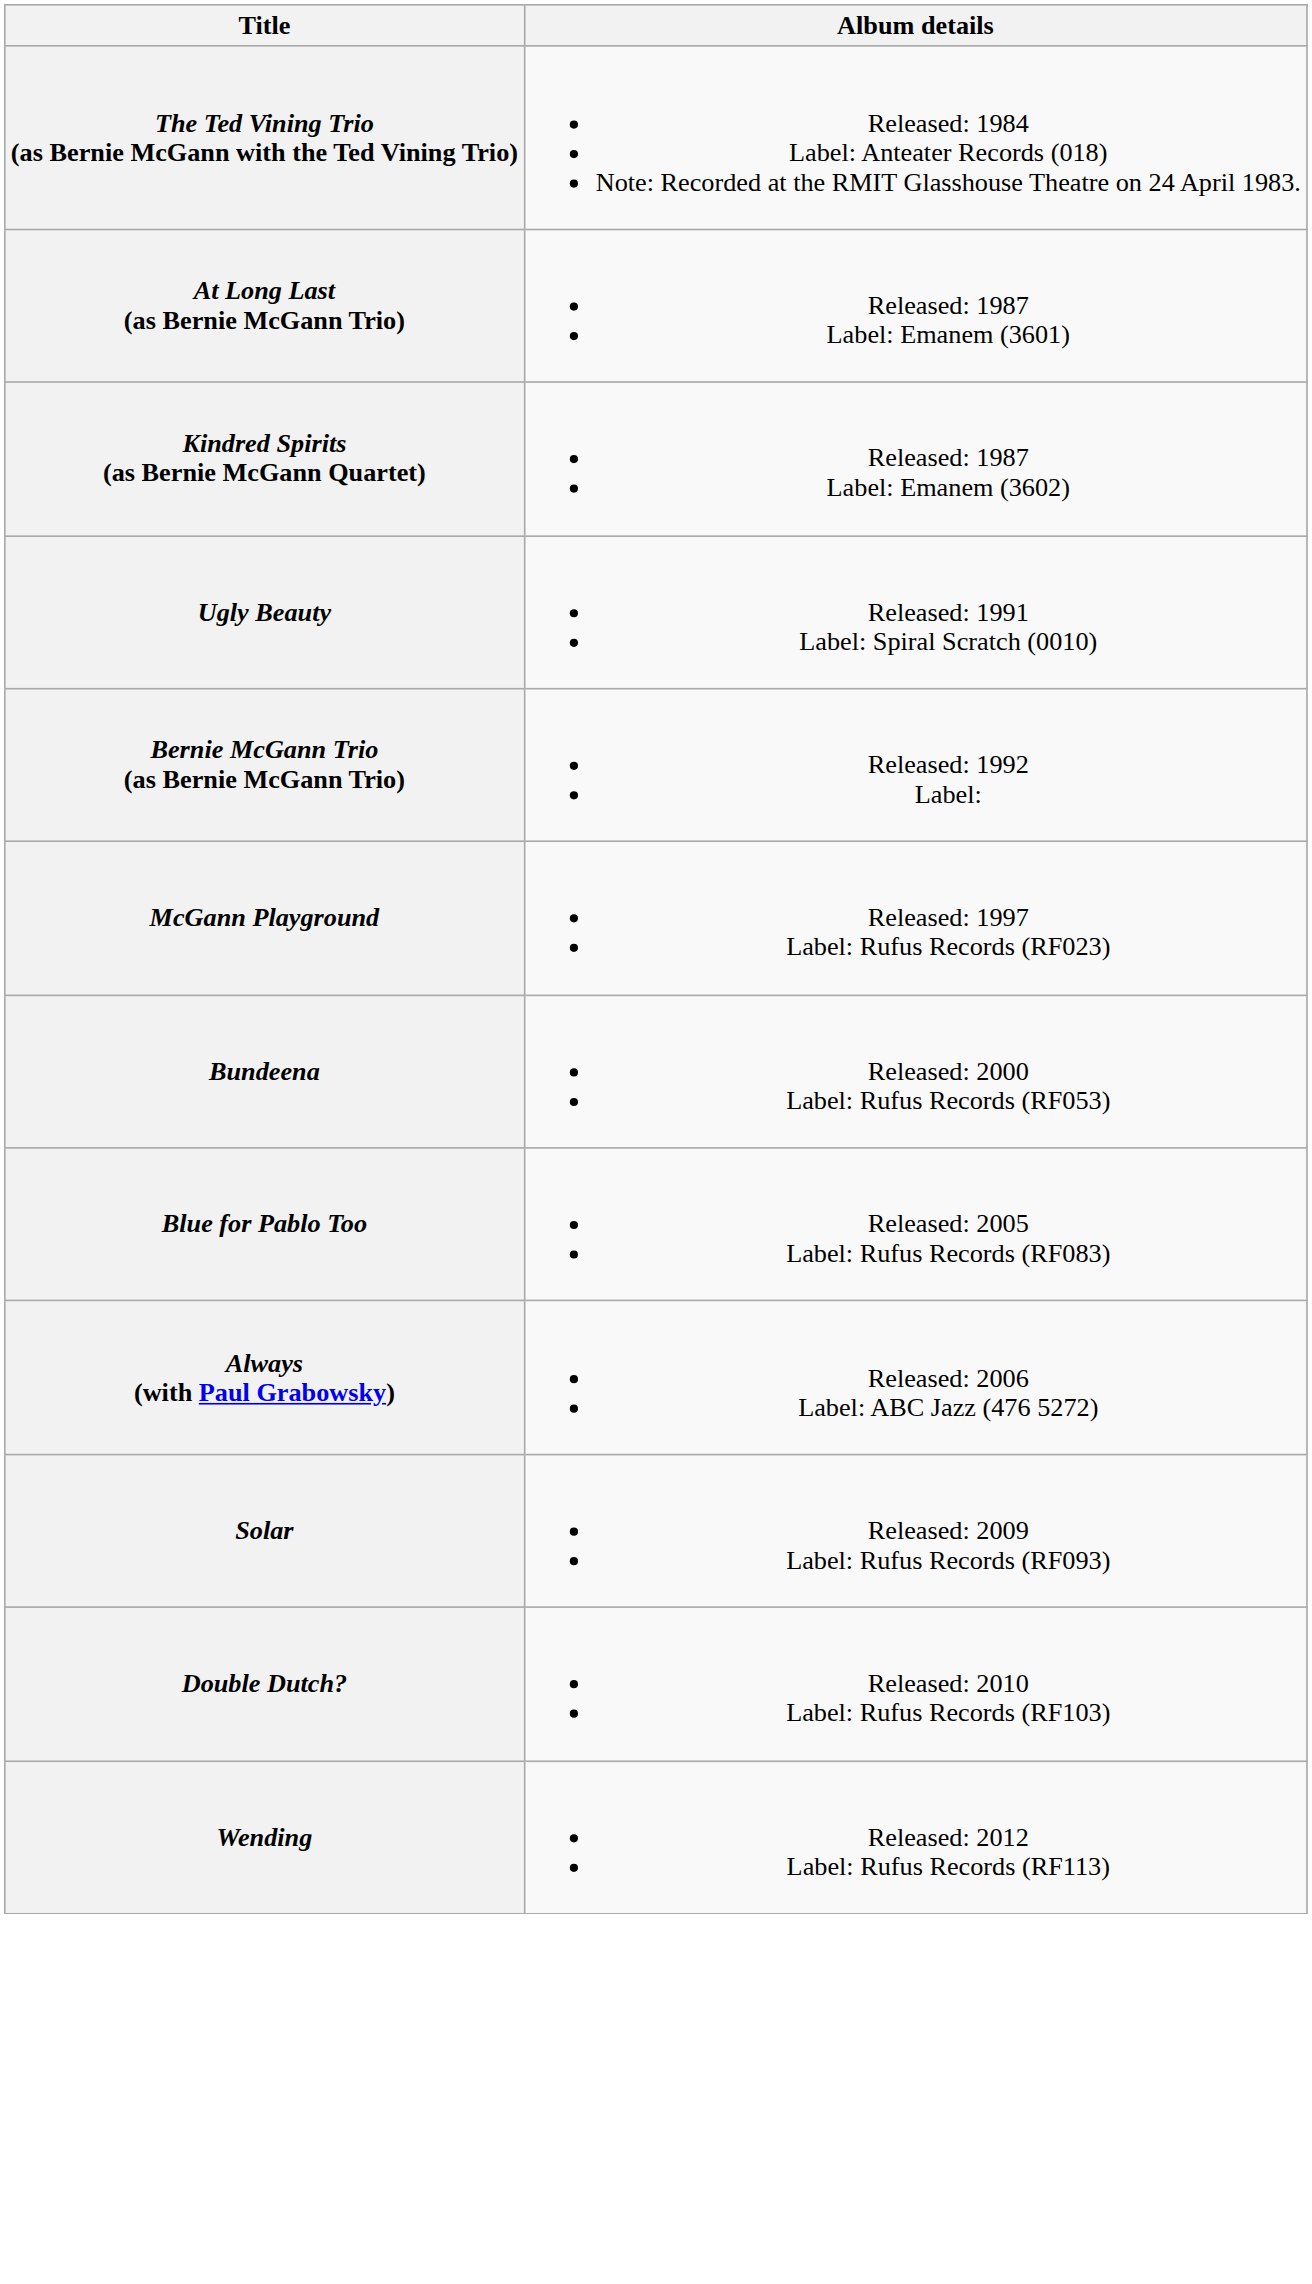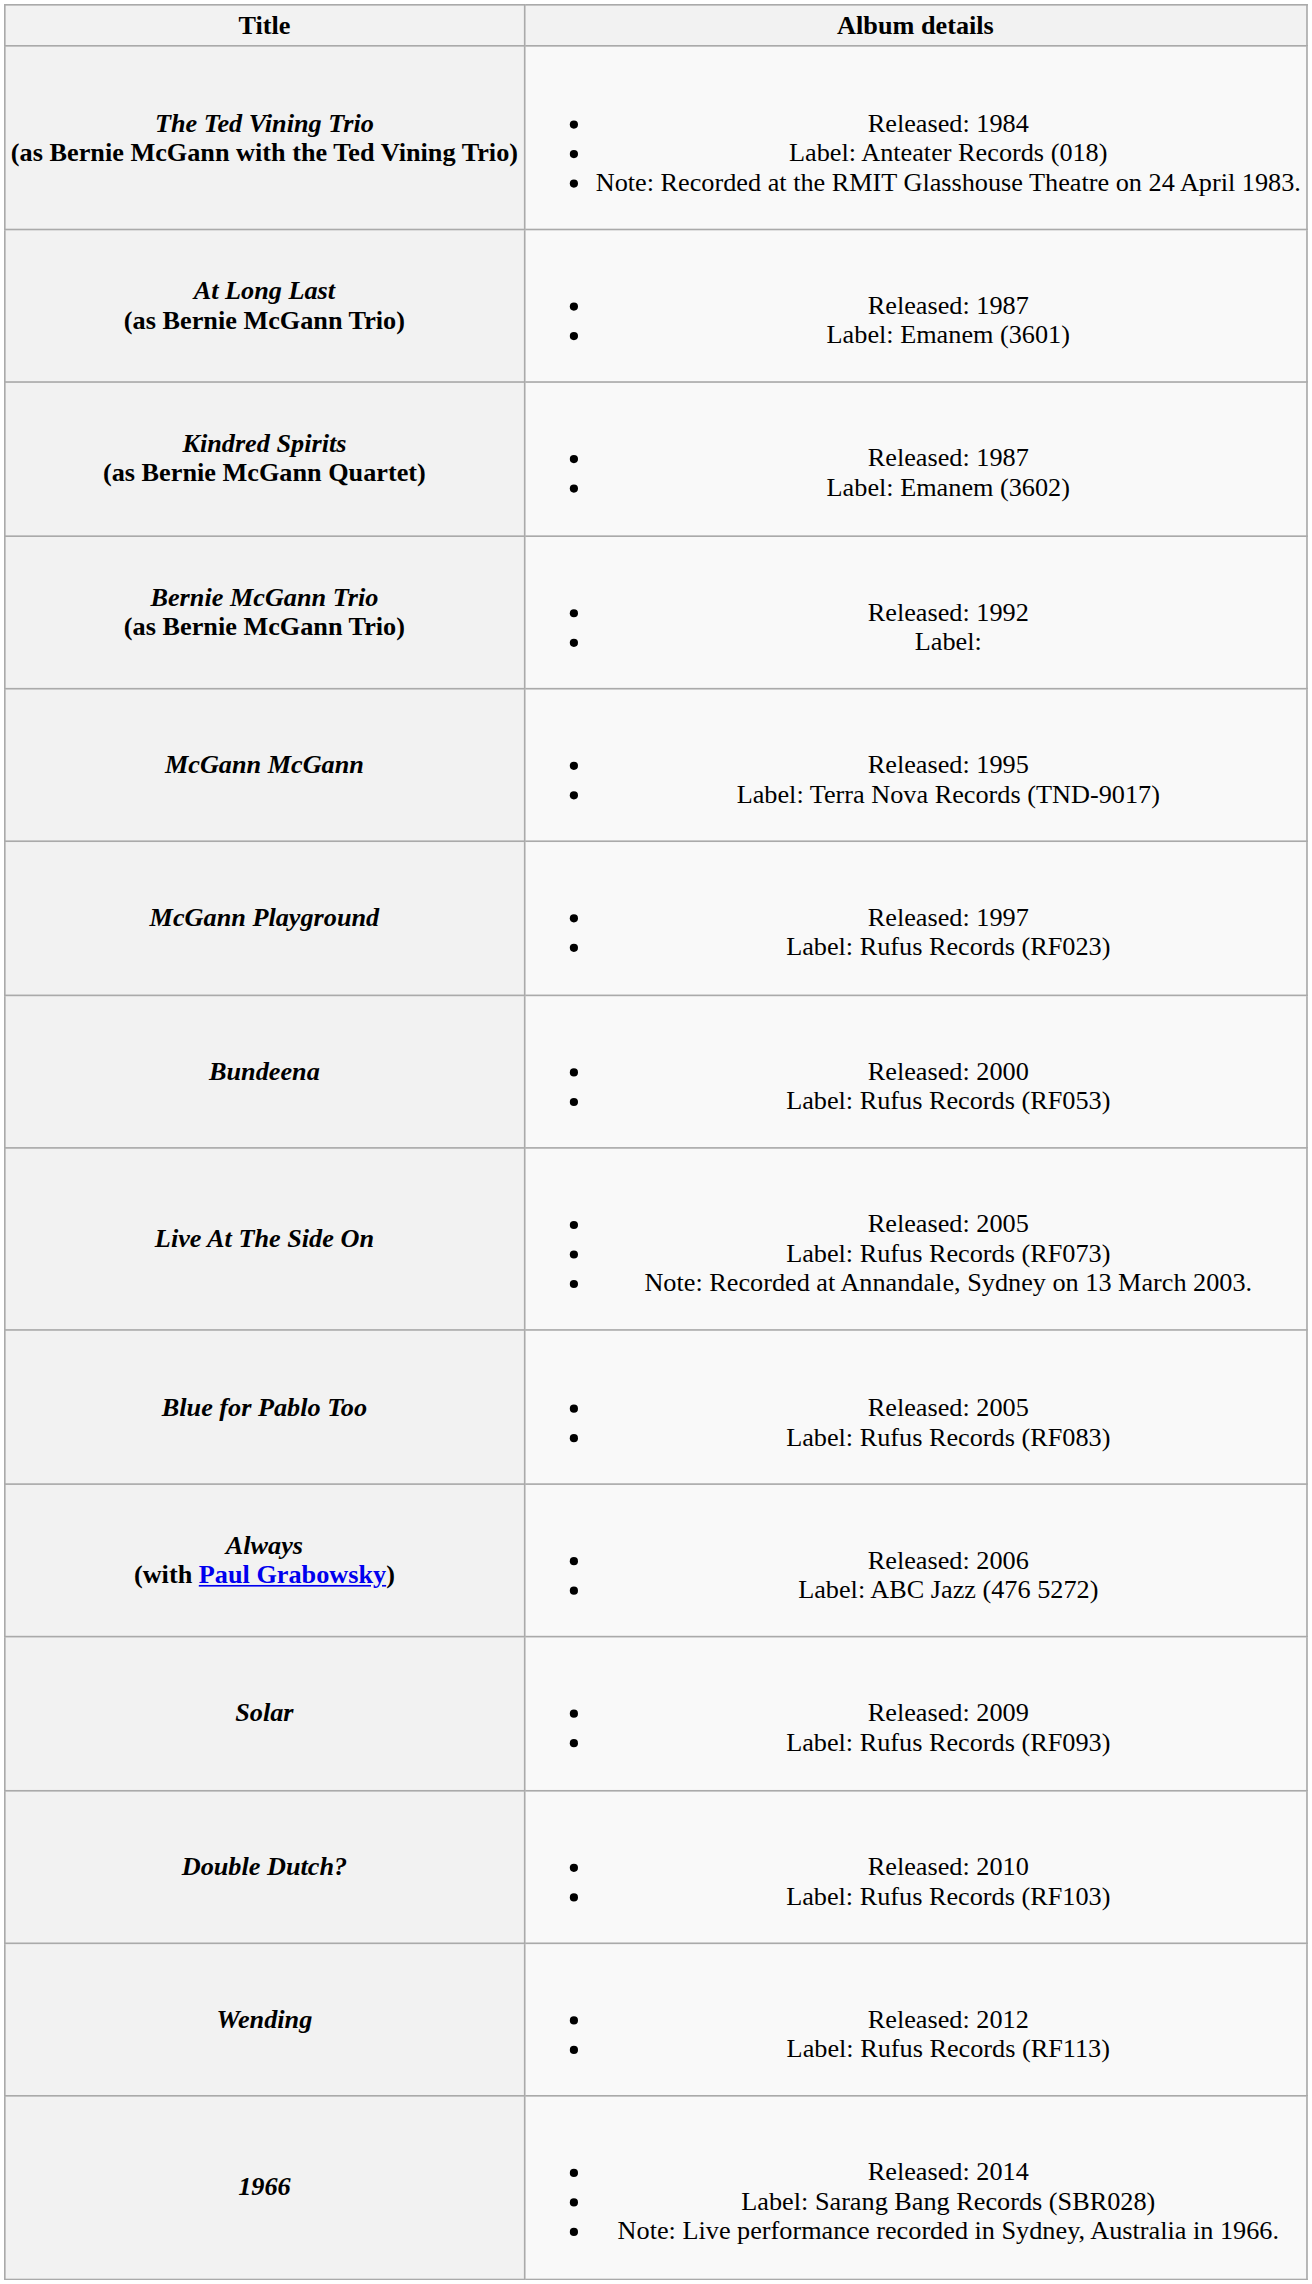- row: Ugly Beauty | Released: 1991 Label: Spiral Scratch (0010)
+ row: McGann McGann | Released: 1995 Label: Terra Nova Records (TND-9017)
+ row: Live At The Side On | Released: 2005 Label: Rufus Records (RF073) Note: Recorded at Annandale, Sydney on 13 March 2003.
+ row: 1966 | Released: 2014 Label: Sarang Bang Records (SBR028) Note: Live performance recorded in Sydney, Australia in 1966.
